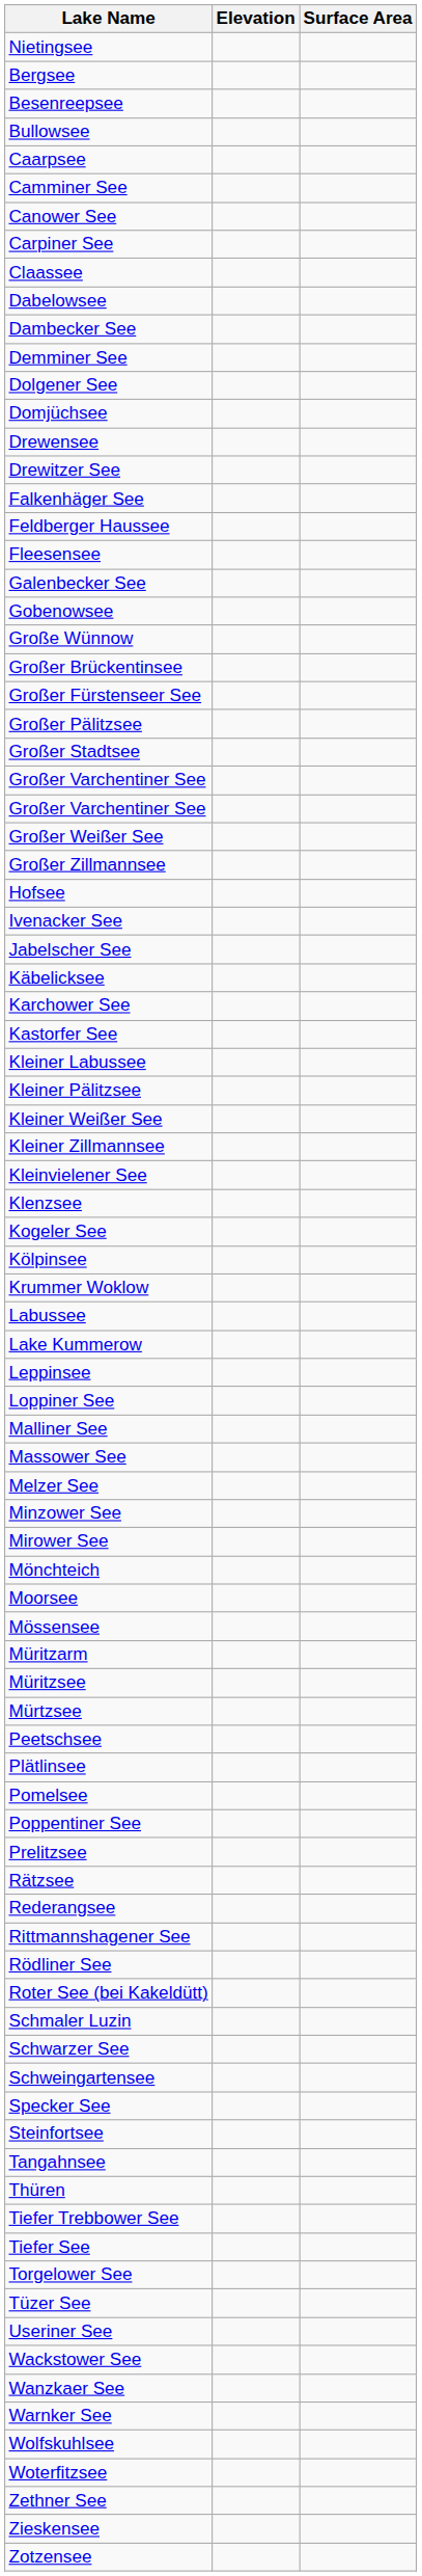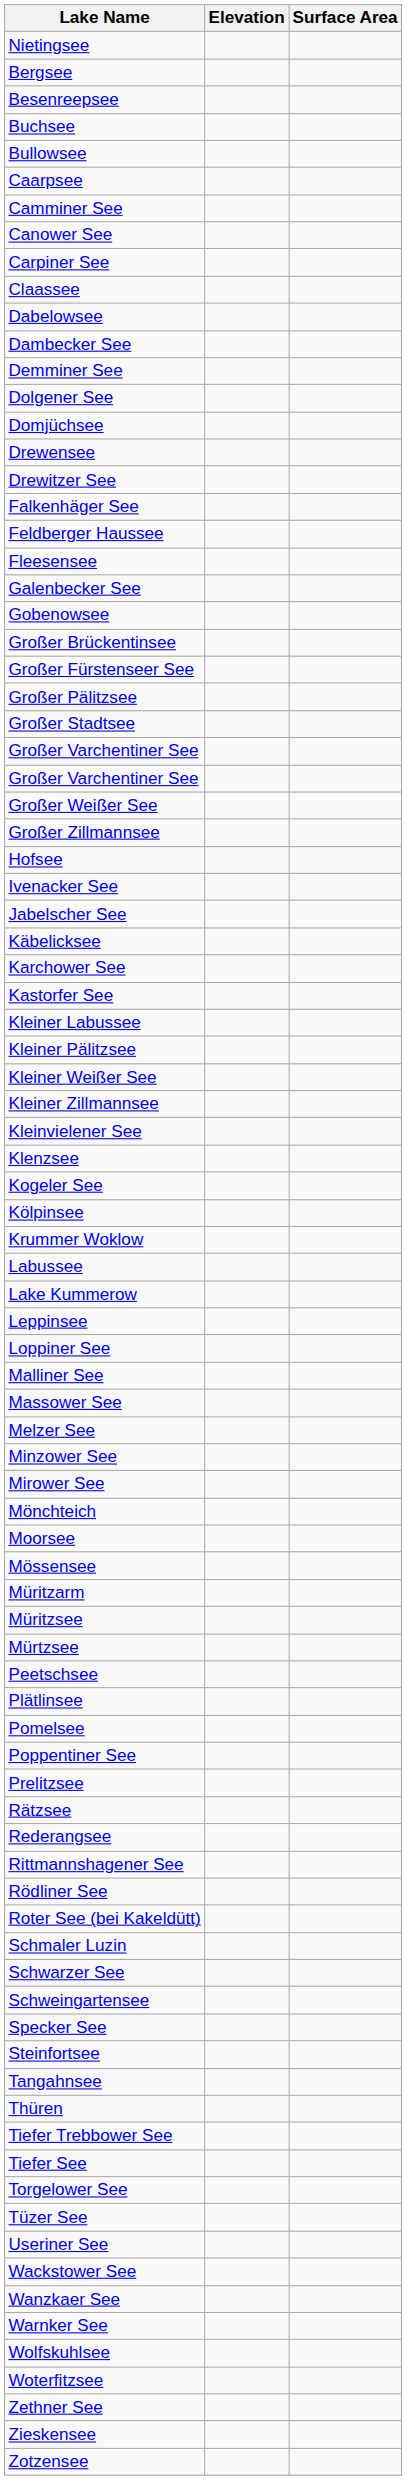+ row: Buchsee
- row: Große Wünnow
